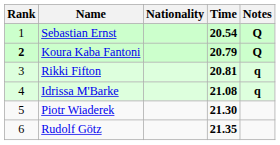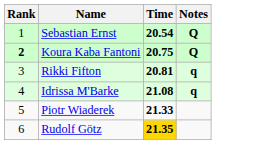- column: Nationality
Koura Kaba Fantoni | Time: 20.79 -> 20.75
Piotr Wiaderek | Time: 21.30 -> 21.33
Rudolf Götz | Time: no background -> gold background
